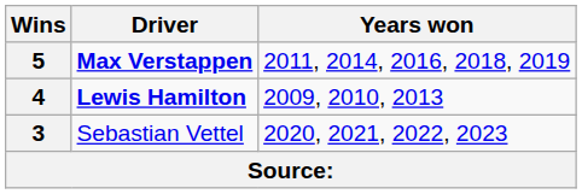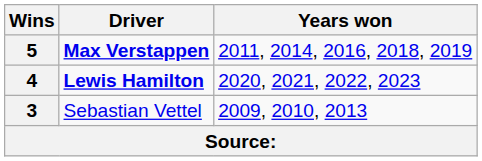4 | Years won: 2009, 2010, 2013 -> 2020, 2021, 2022, 2023
3 | Years won: 2020, 2021, 2022, 2023 -> 2009, 2010, 2013
